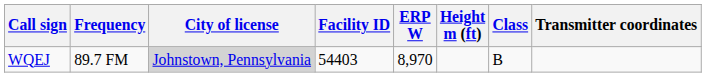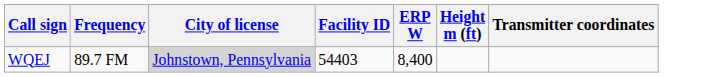- column: Class | B
WQEJ | ERP W: 8,970 -> 8,400
